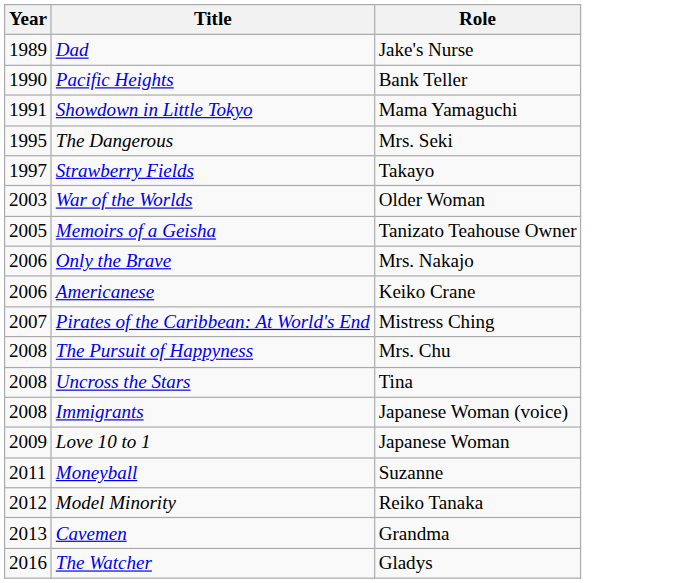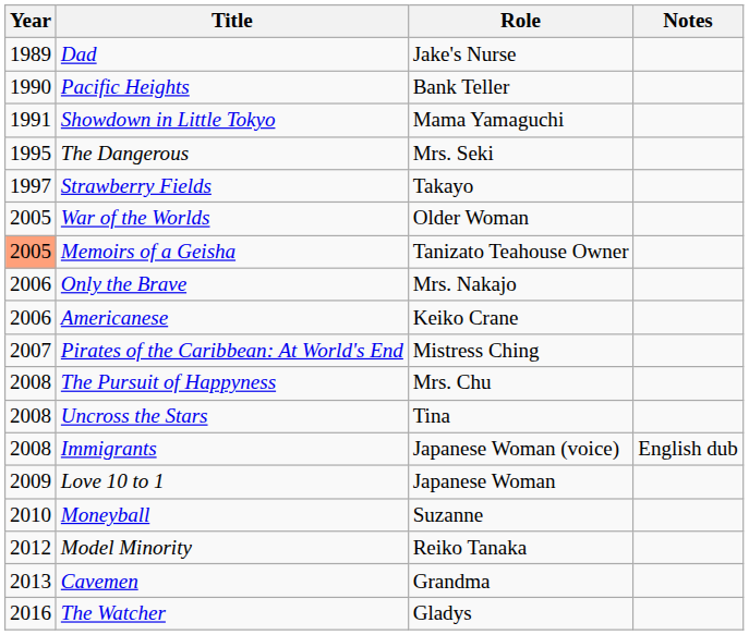+ column: Notes | English dub
War of the Worlds | Year: 2003 -> 2005
Memoirs of a Geisha | Year: no background -> lightsalmon background
Moneyball | Year: 2011 -> 2010
